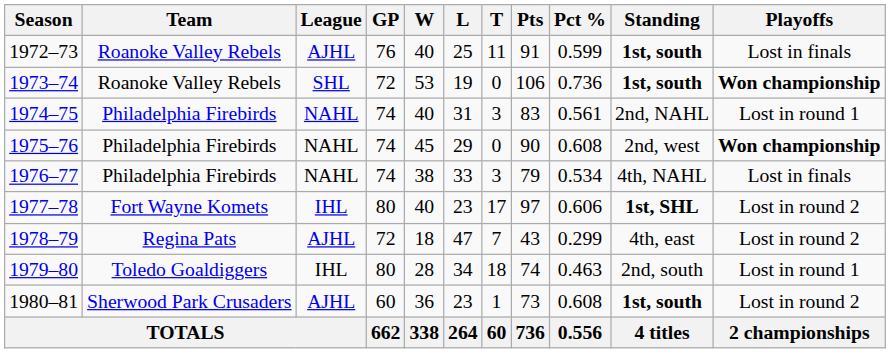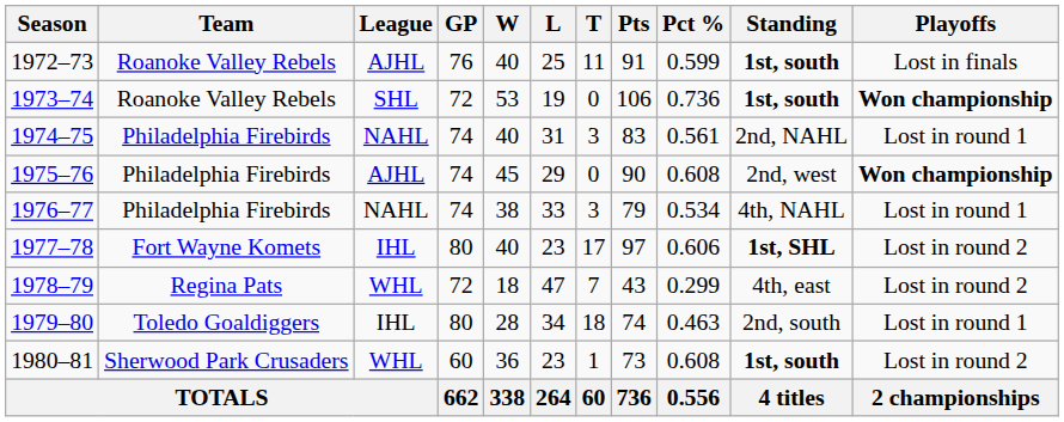1975–76 | League: NAHL -> AJHL
1976–77 | Playoffs: Lost in finals -> Lost in round 1
1978–79 | League: AJHL -> WHL
1980–81 | League: AJHL -> WHL
